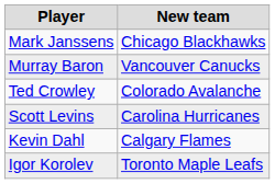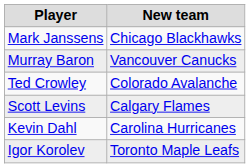Scott Levins | New team: Carolina Hurricanes -> Calgary Flames
Kevin Dahl | New team: Calgary Flames -> Carolina Hurricanes
